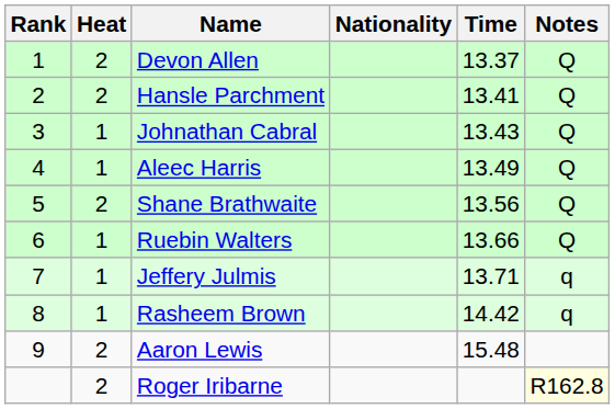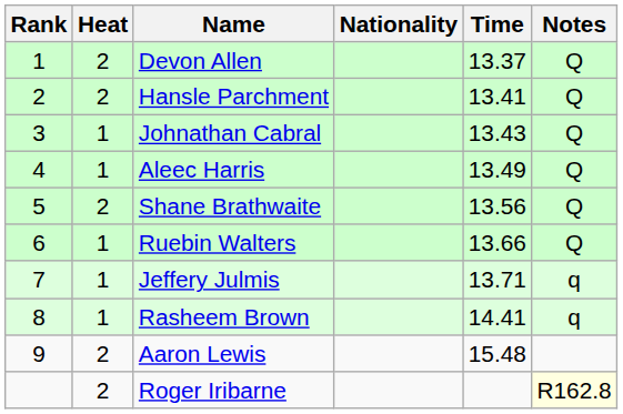Rasheem Brown | Time: 14.42 -> 14.41
